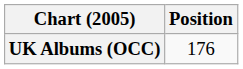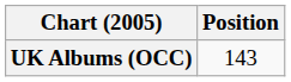UK Albums (OCC) | Position: 176 -> 143
